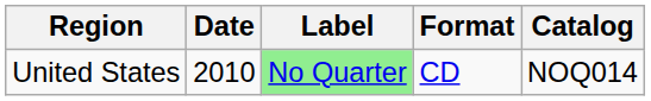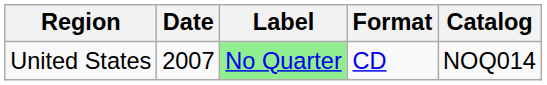United States | Date: 2010 -> 2007
